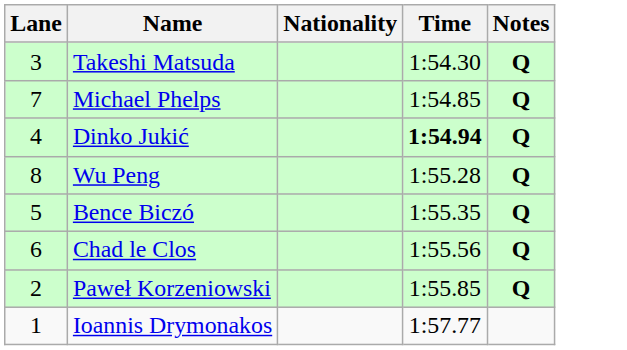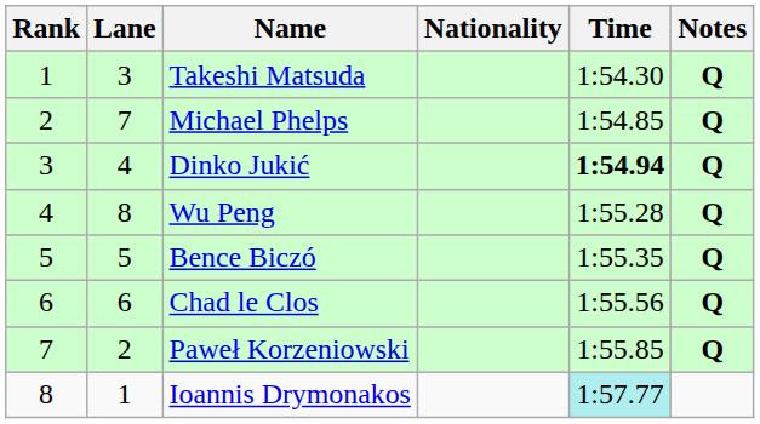+ column: Rank | 1 | 2 | 3 | 4 | 5 | 6 | 7 | 8
Ioannis Drymonakos | Time: no background -> paleturquoise background
